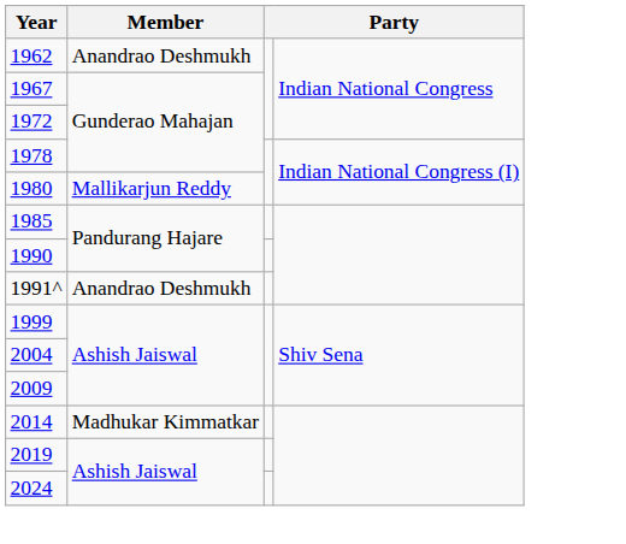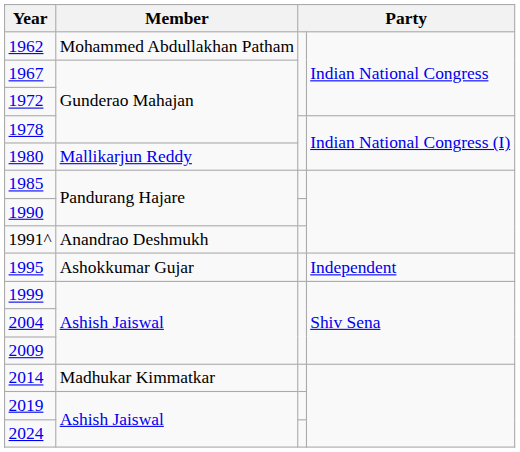1962 | Member: Anandrao Deshmukh -> Mohammed Abdullakhan Patham
+ row: 1995 | Ashokkumar Gujar | Independent
